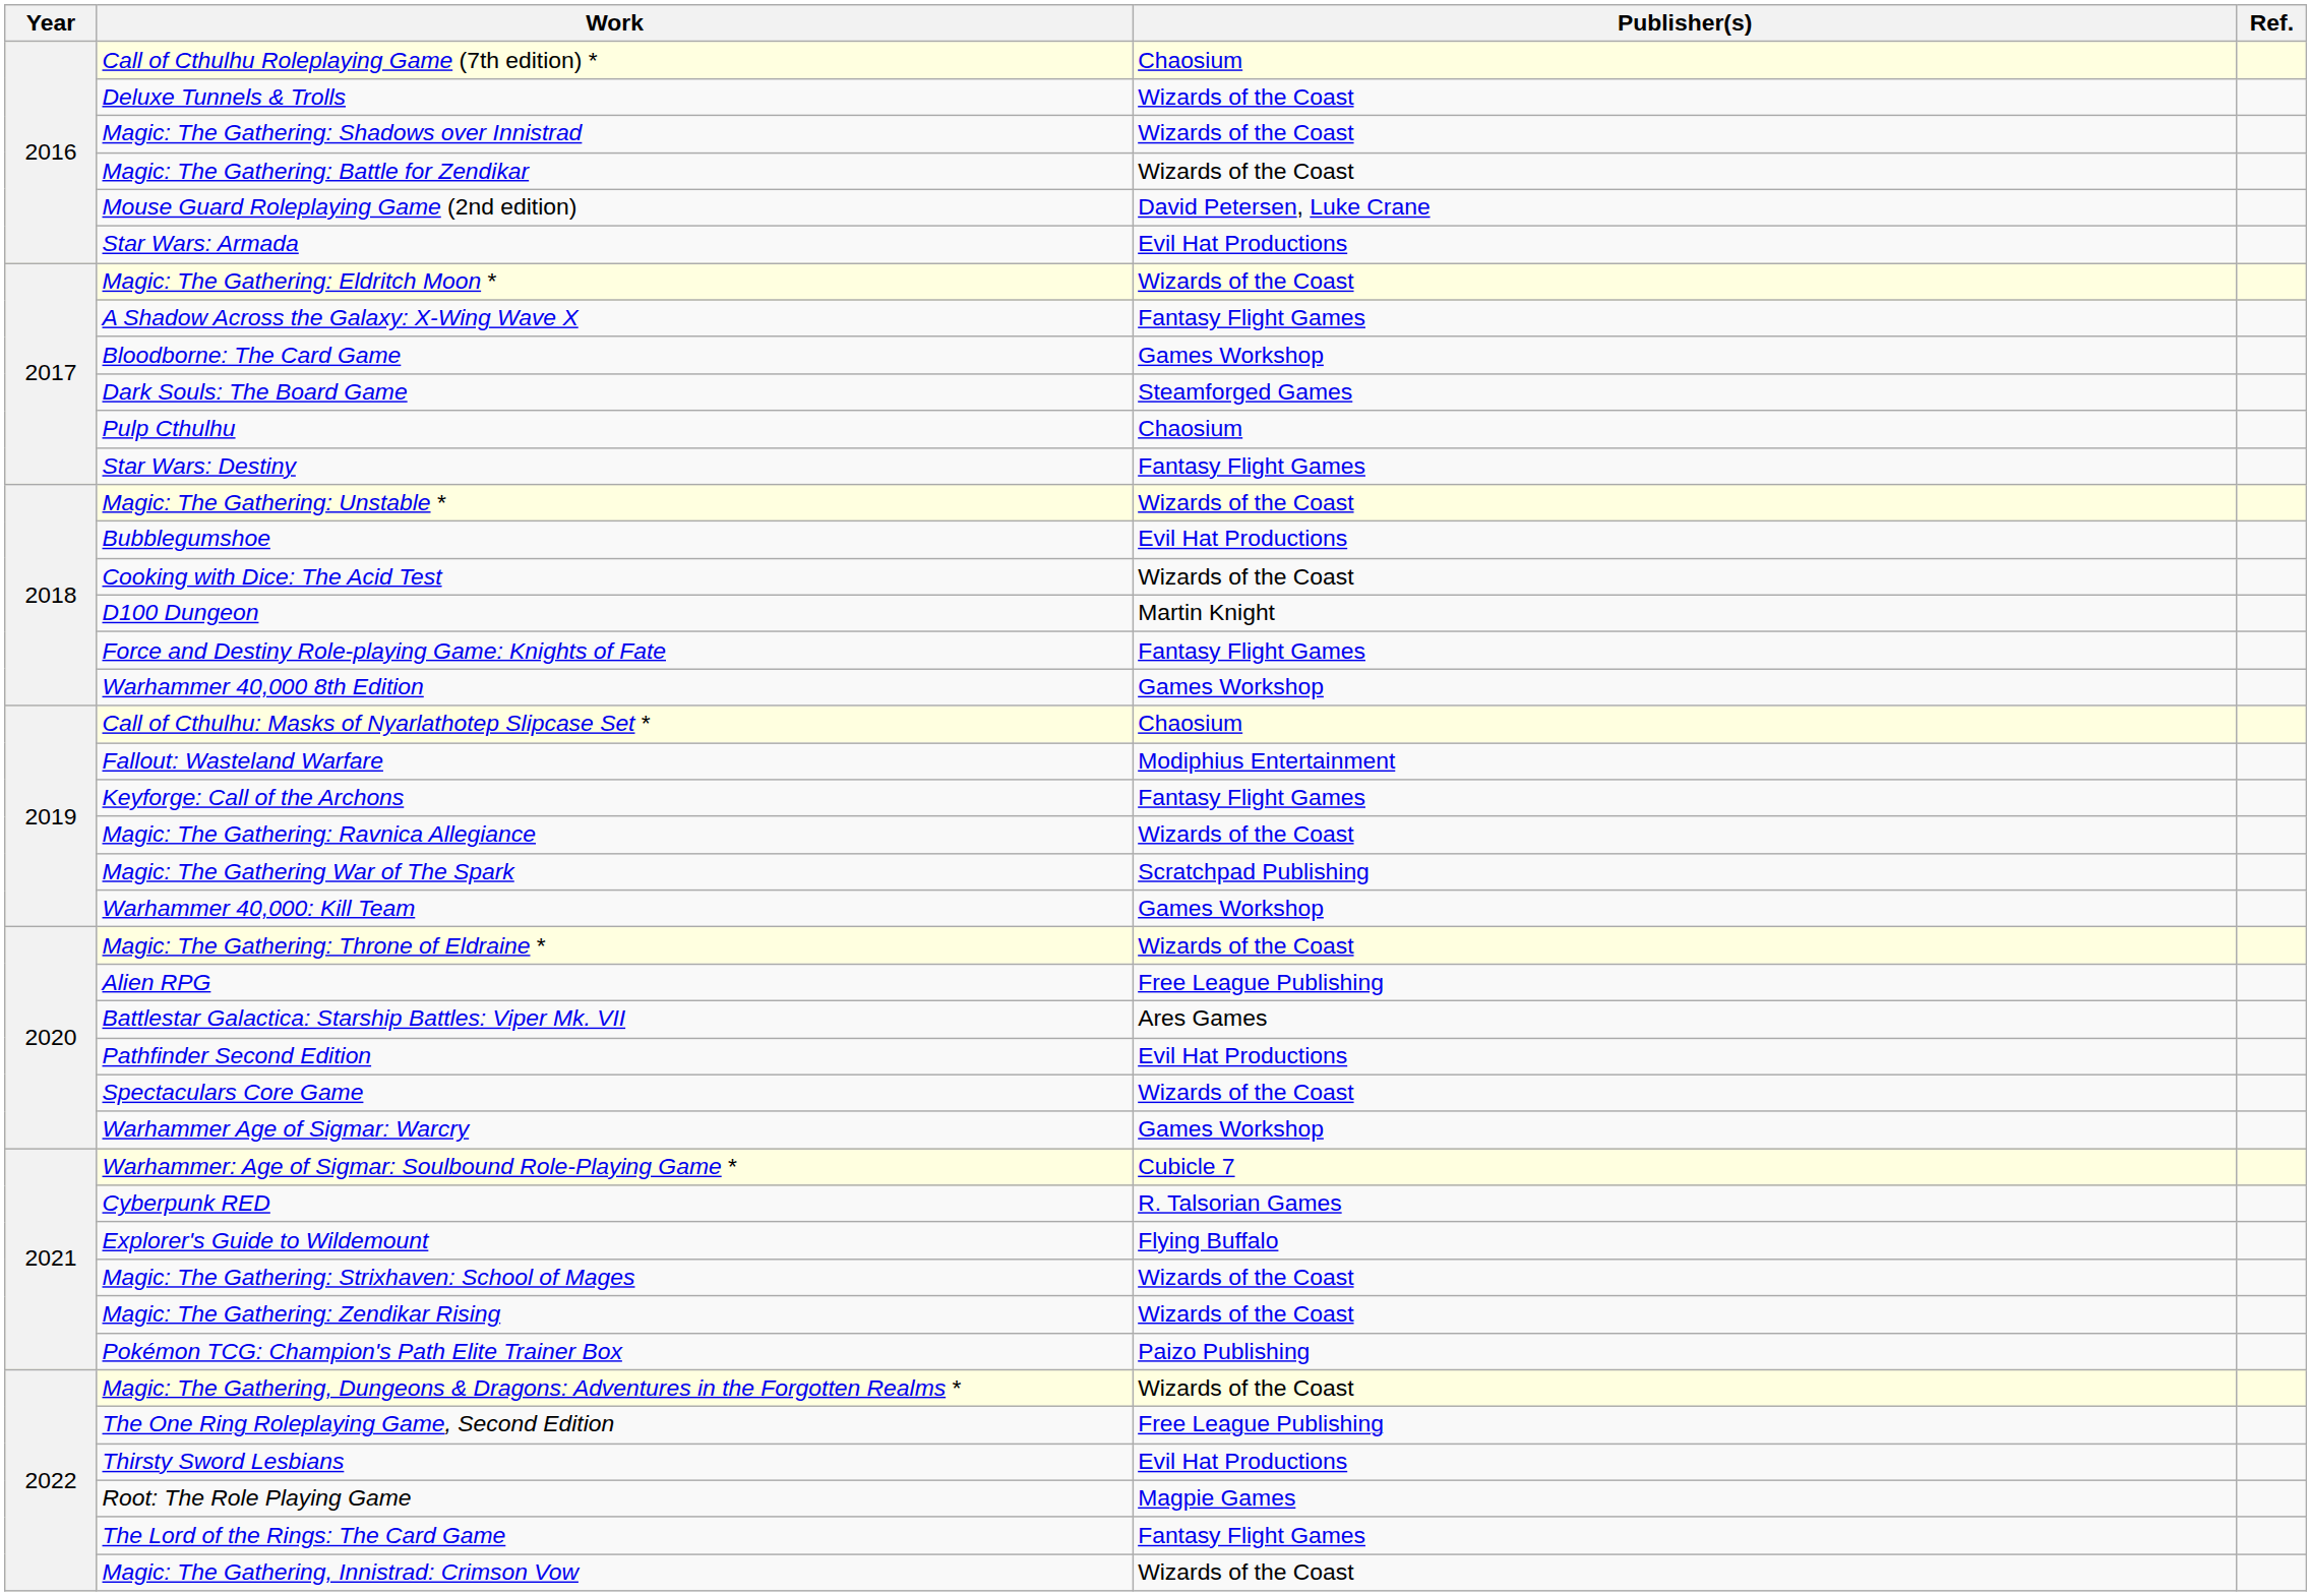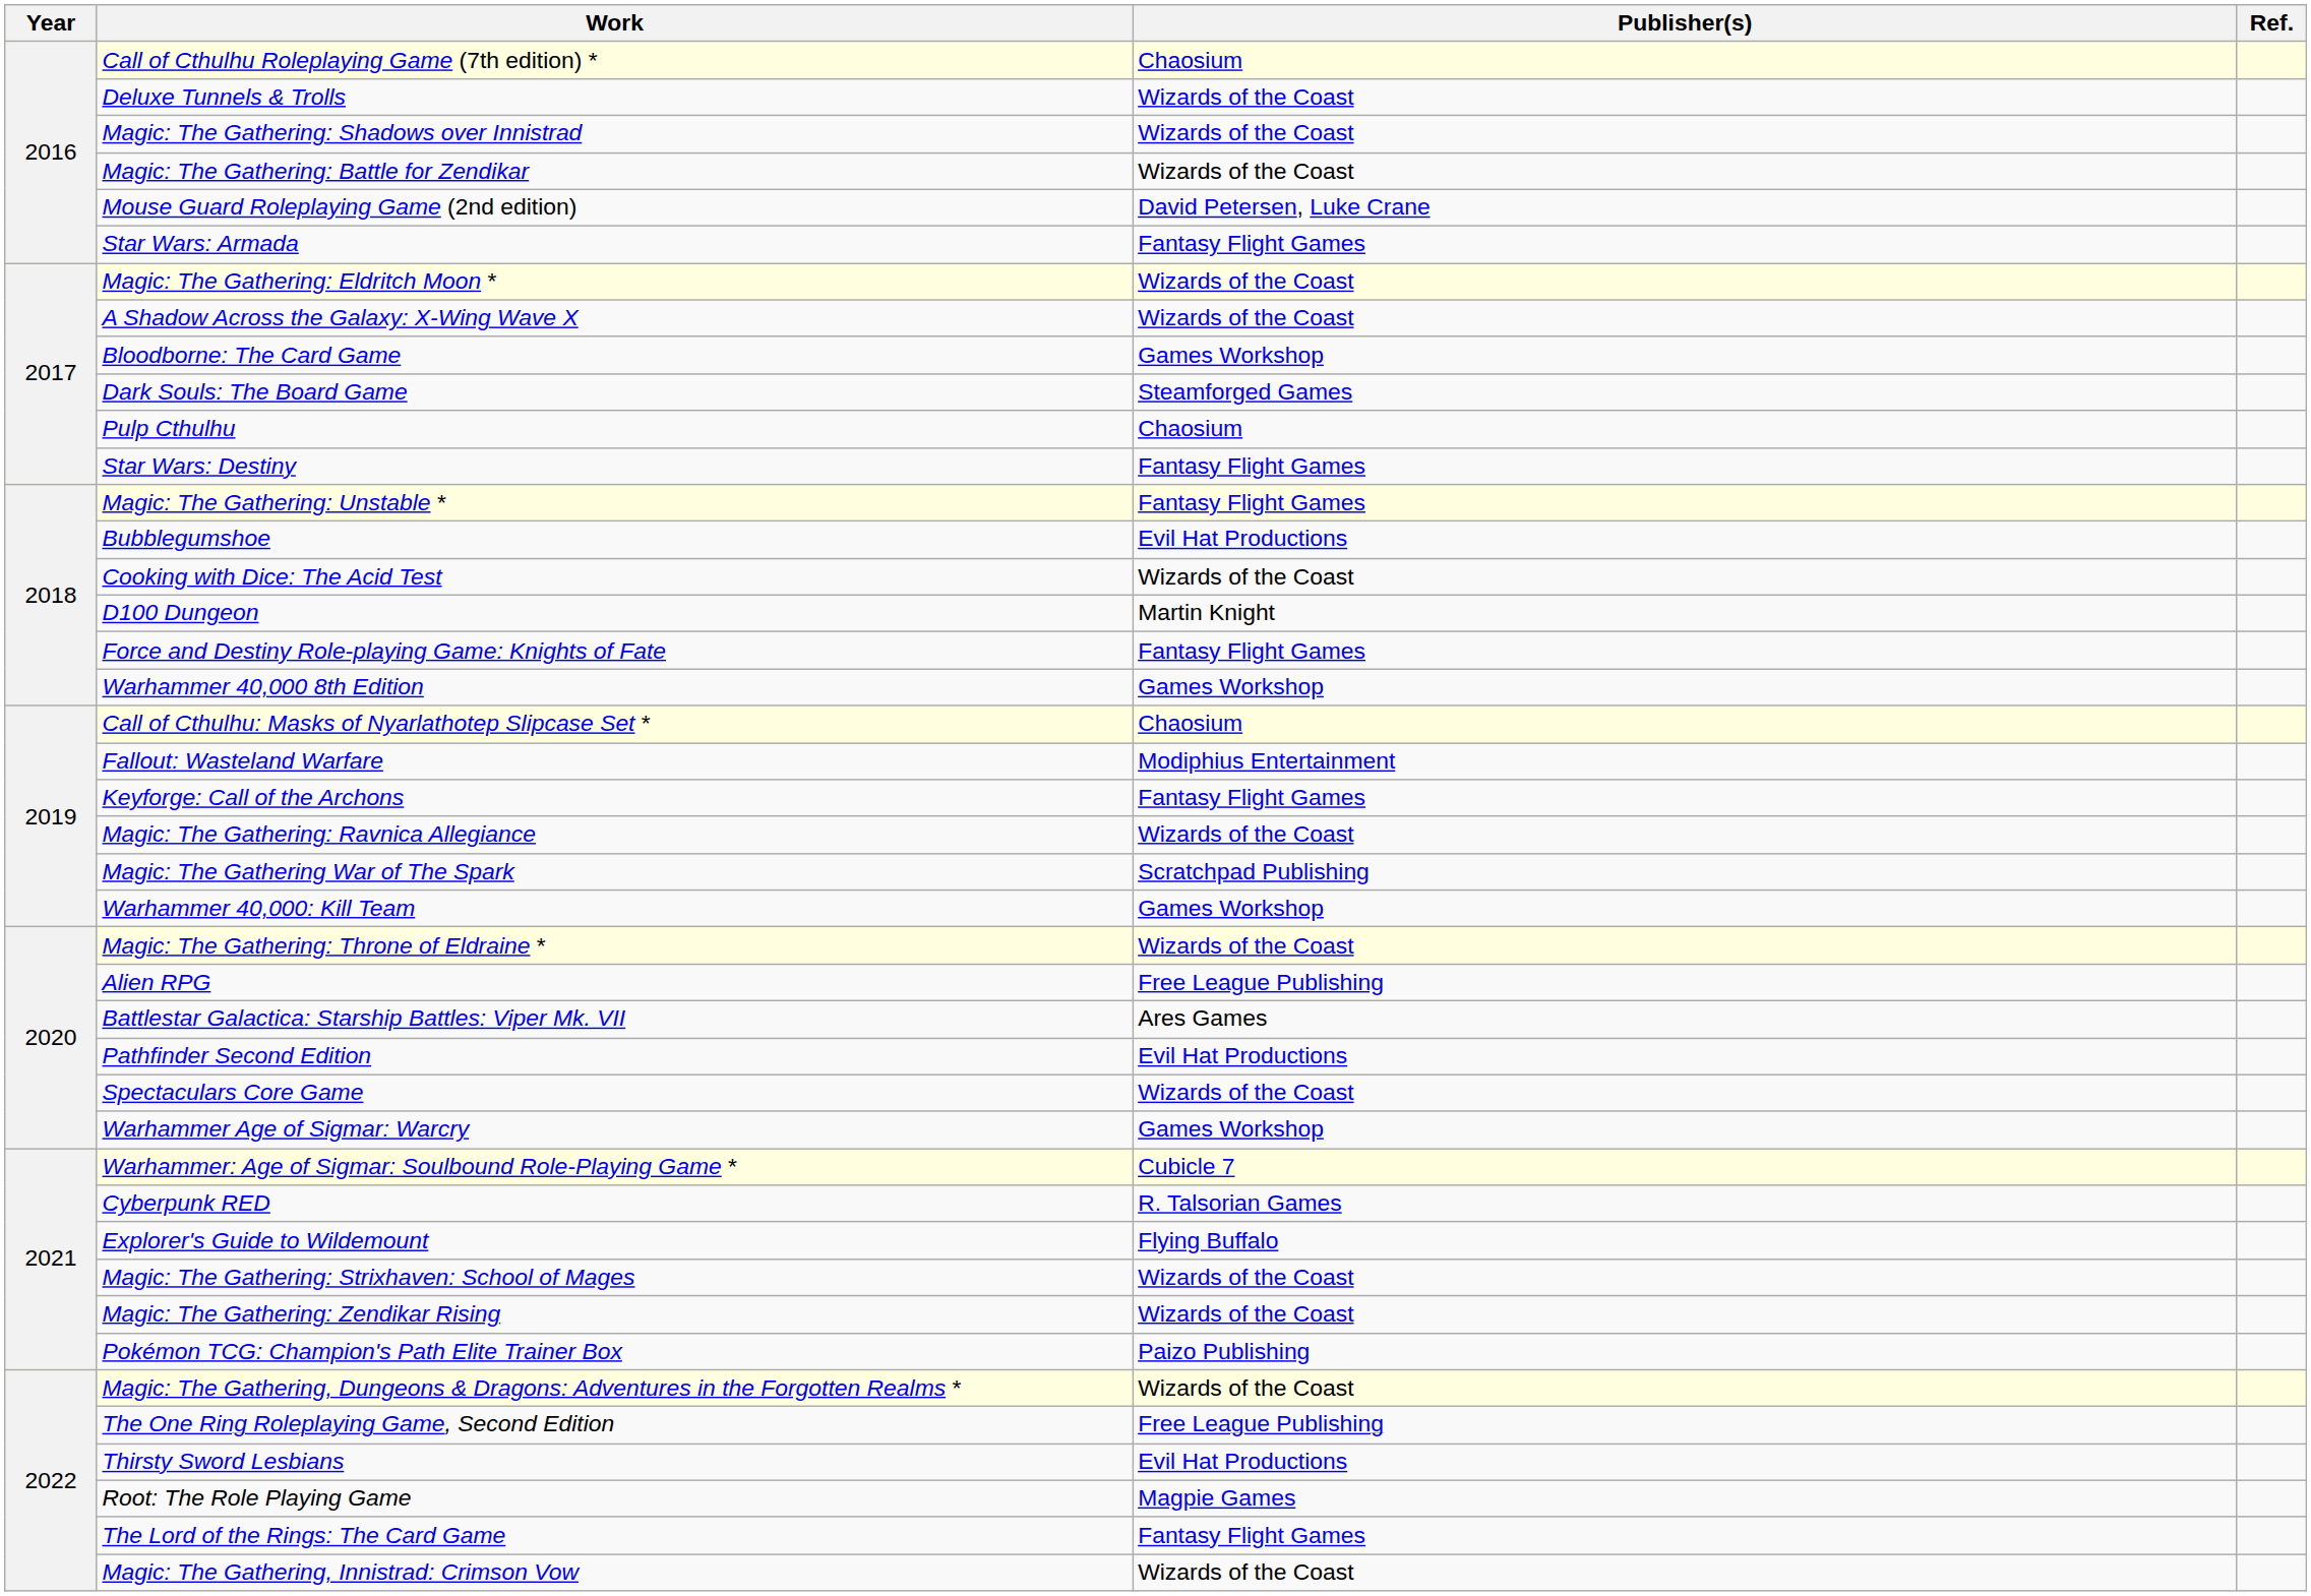Star Wars: Armada | Publisher(s): Evil Hat Productions -> Fantasy Flight Games
A Shadow Across the Galaxy: X-Wing Wave X | Publisher(s): Fantasy Flight Games -> Wizards of the Coast
Magic: The Gathering: Unstable * | Publisher(s): Wizards of the Coast -> Fantasy Flight Games
